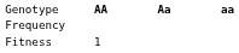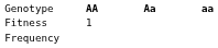rows swapped: Frequency <-> Fitness
